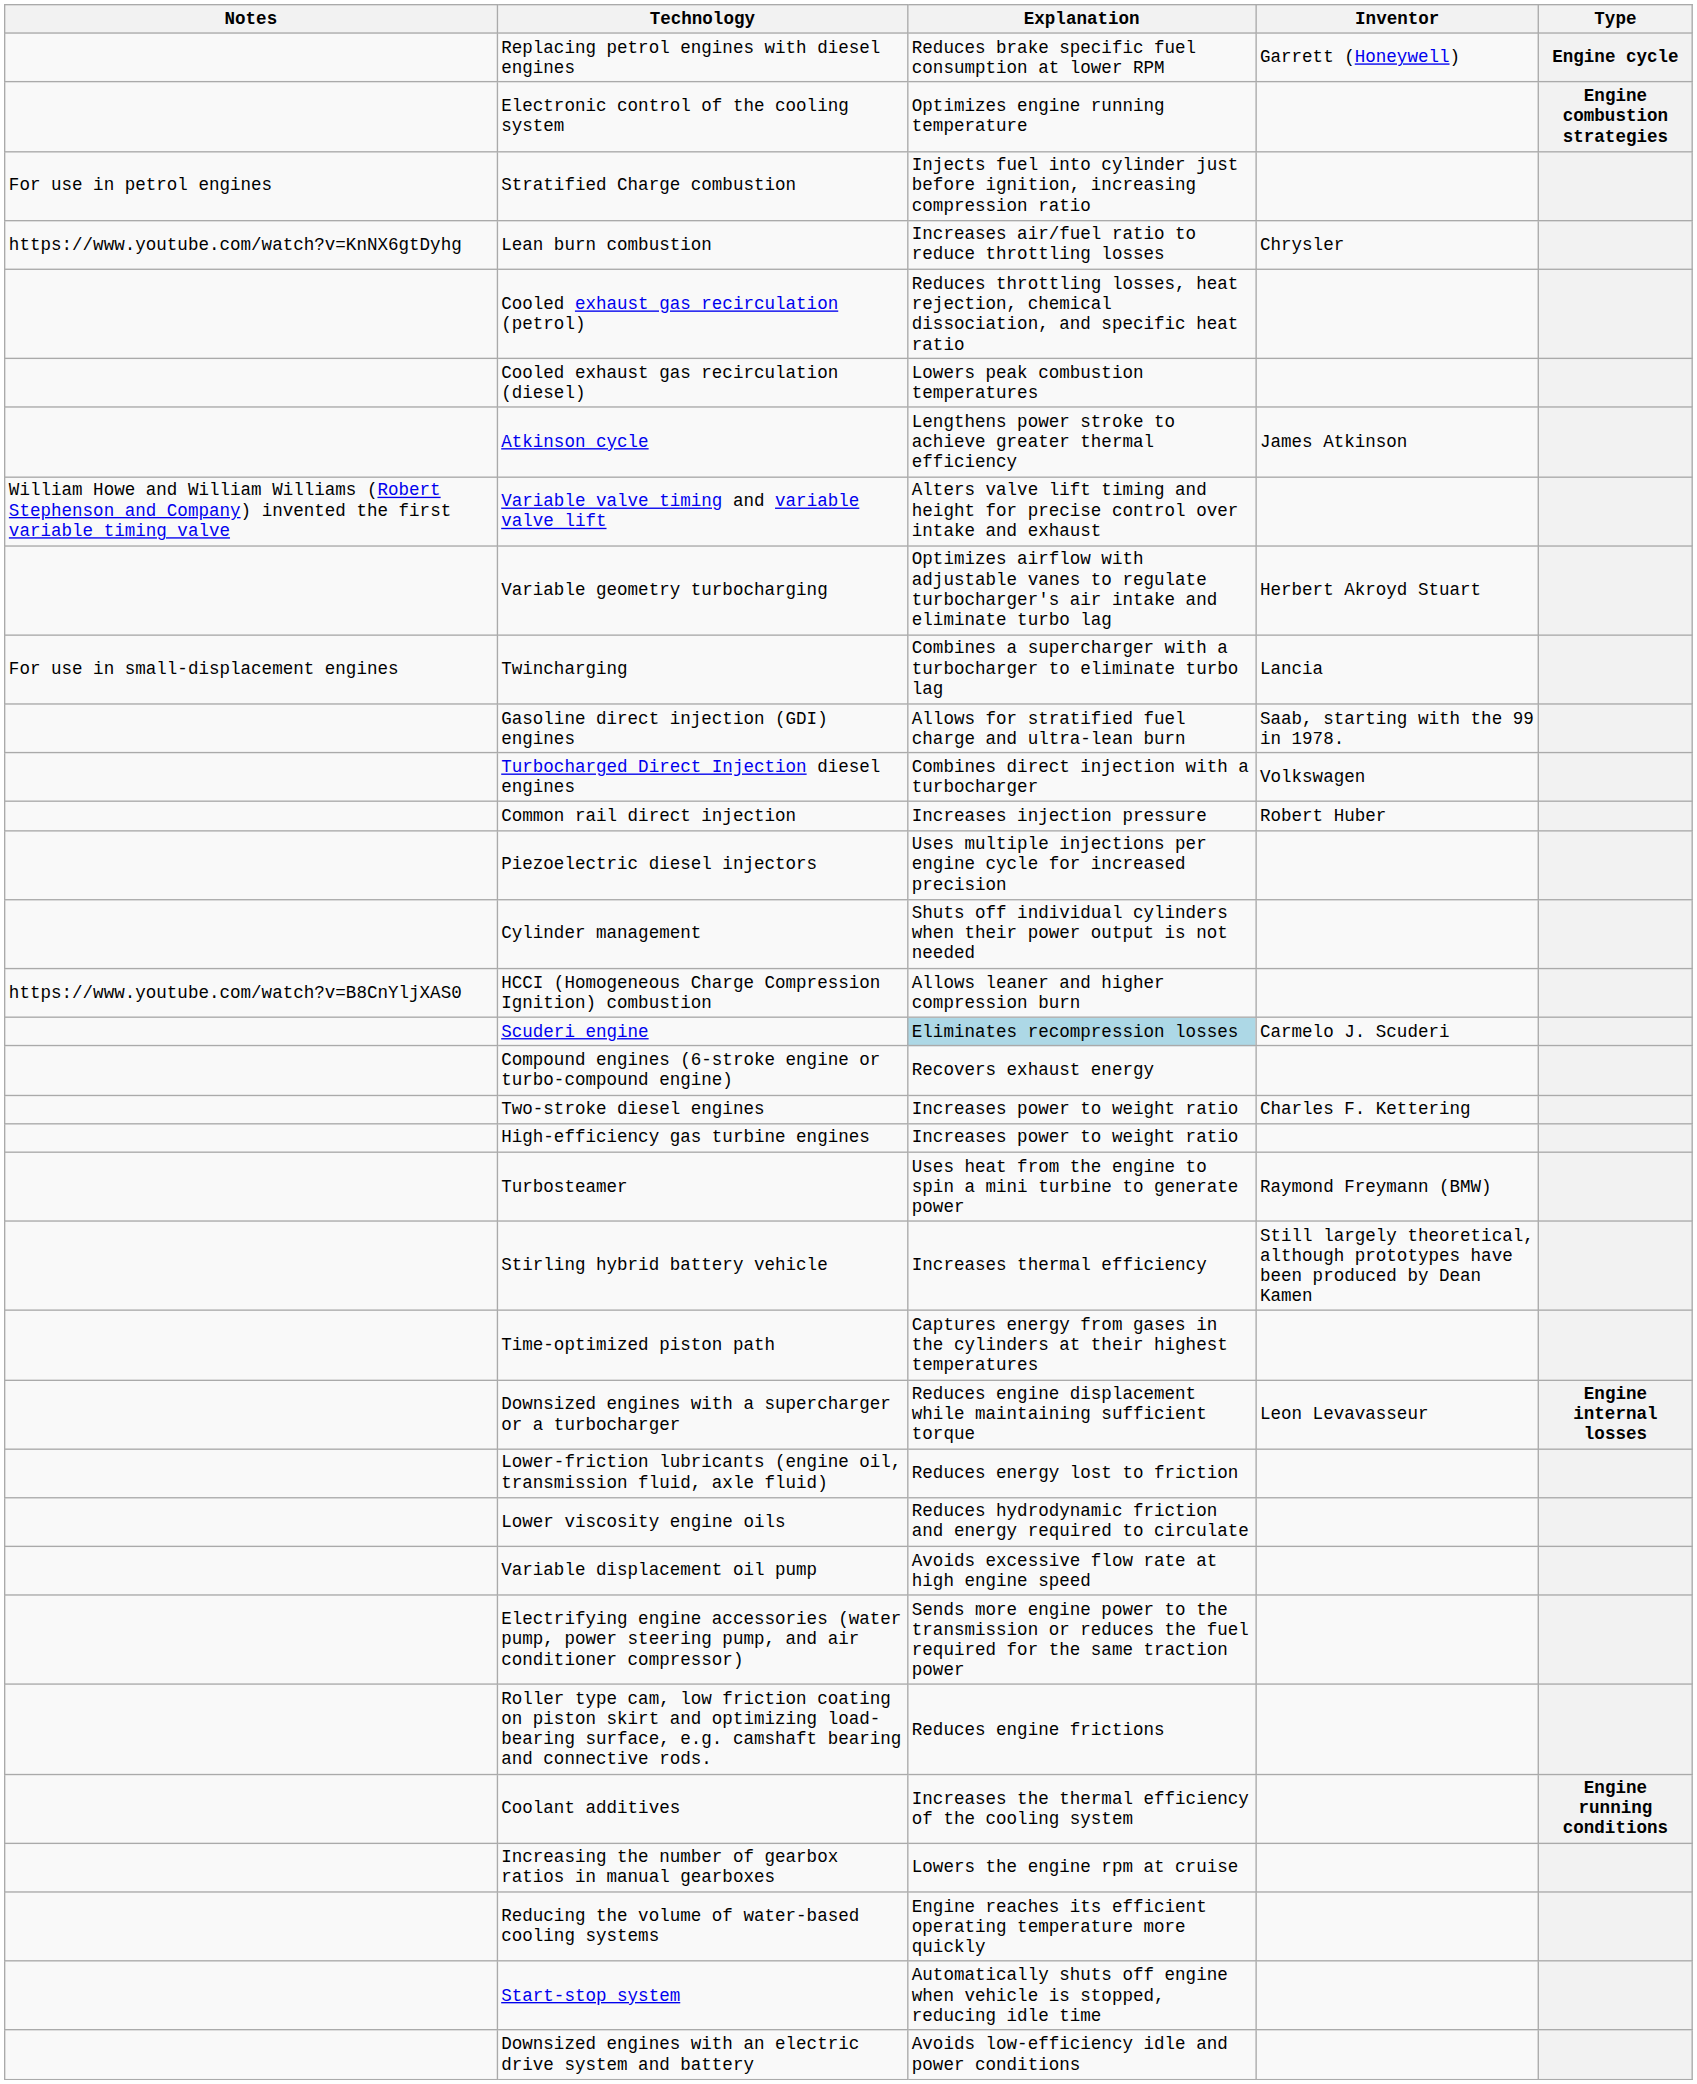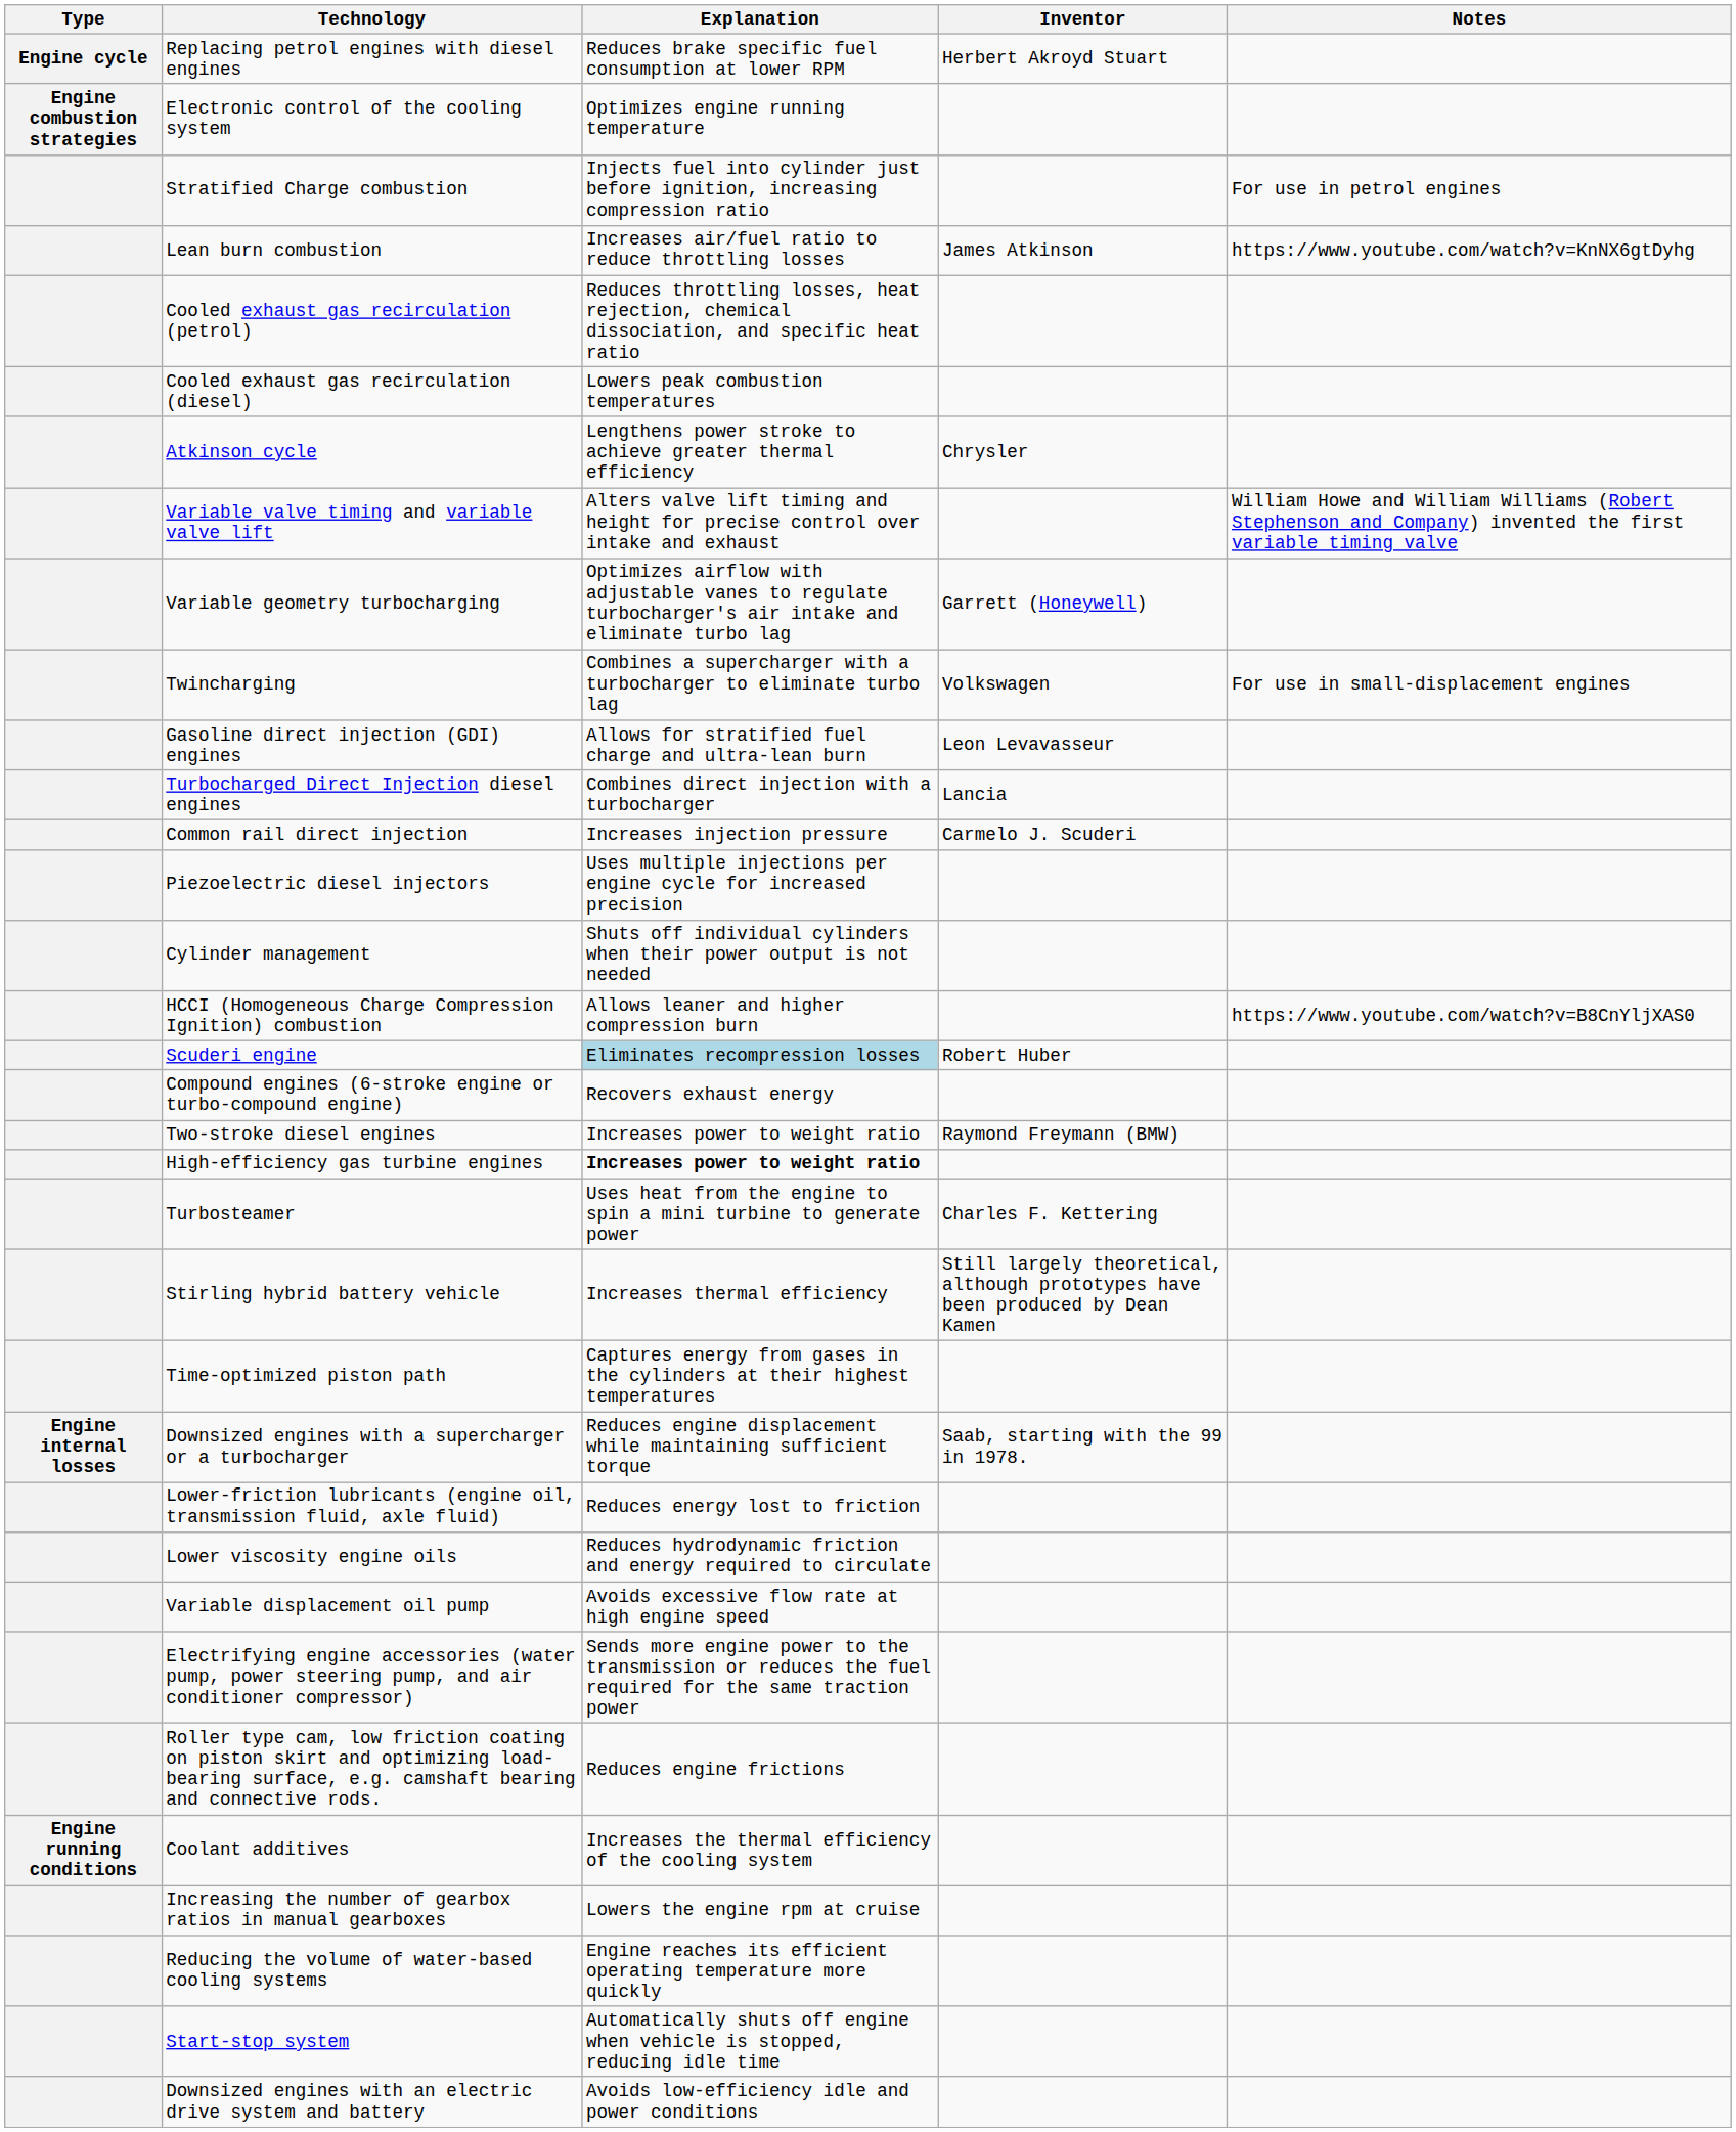columns swapped: Type <-> Notes
Replacing petrol engines with diesel engines | Inventor: Garrett (Honeywell) -> Herbert Akroyd Stuart
Lean burn combustion | Inventor: Chrysler -> James Atkinson
Atkinson cycle | Inventor: James Atkinson -> Chrysler
Variable geometry turbocharging | Inventor: Herbert Akroyd Stuart -> Garrett (Honeywell)
Twincharging | Inventor: Lancia -> Volkswagen
Gasoline direct injection (GDI) engines | Inventor: Saab, starting with the 99 in 1978. -> Leon Levavasseur
Turbocharged Direct Injection diesel engines | Inventor: Volkswagen -> Lancia
Common rail direct injection | Inventor: Robert Huber -> Carmelo J. Scuderi
Scuderi engine | Inventor: Carmelo J. Scuderi -> Robert Huber
Two-stroke diesel engines | Inventor: Charles F. Kettering -> Raymond Freymann (BMW)
High-efficiency gas turbine engines | Explanation: normal -> bold
Turbosteamer | Inventor: Raymond Freymann (BMW) -> Charles F. Kettering
Downsized engines with a supercharger or a turbocharger | Inventor: Leon Levavasseur -> Saab, starting with the 99 in 1978.
